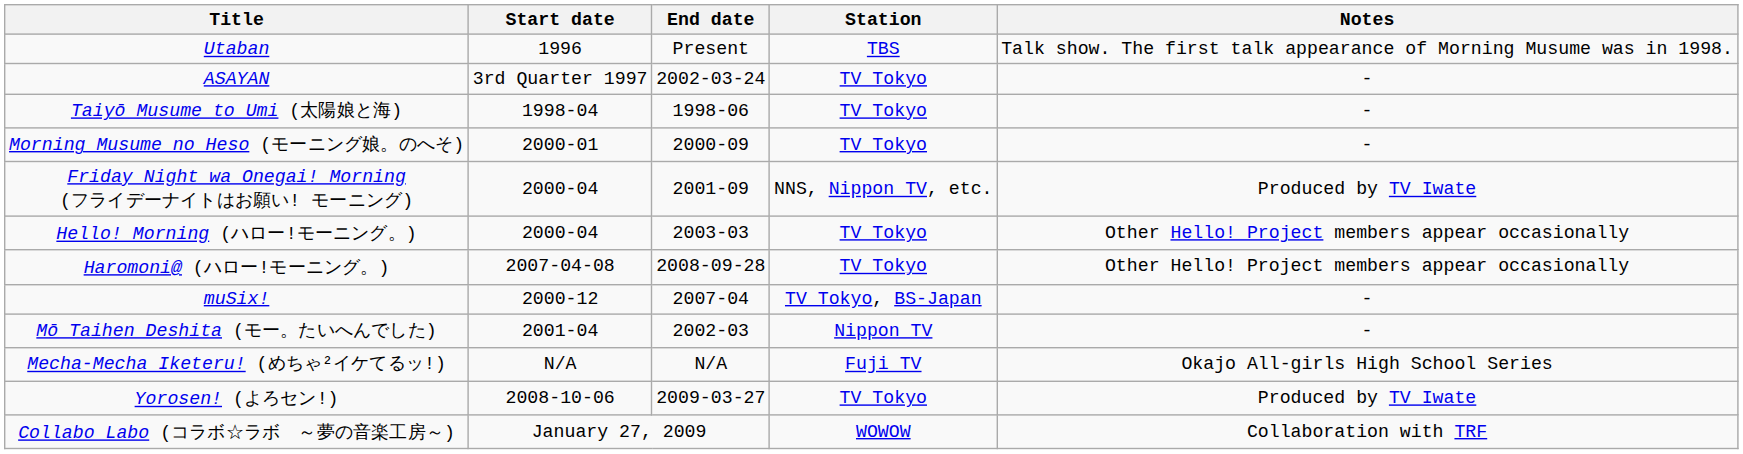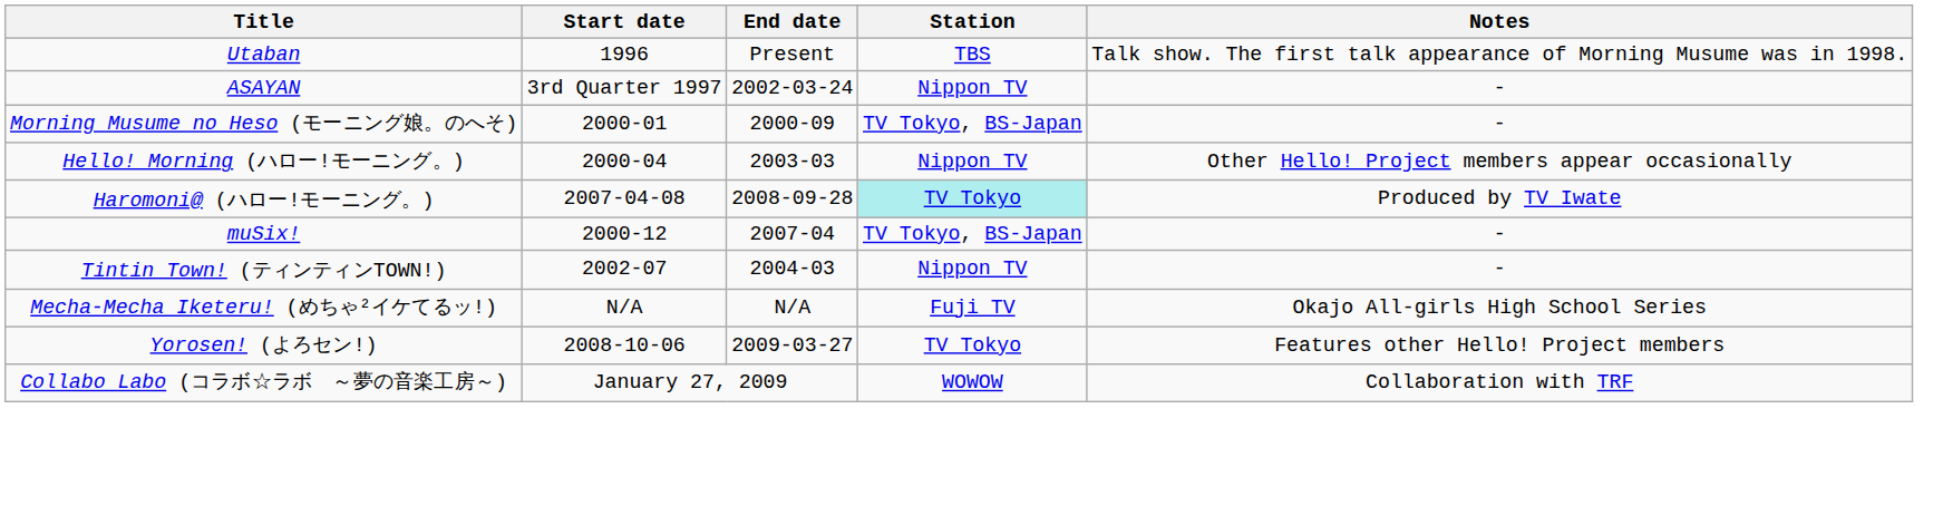ASAYAN | Station: TV Tokyo -> Nippon TV
- row: Taiyō Musume to Umi (太陽娘と海) | 1998-04 | 1998-06 | TV Tokyo | -
Morning Musume no Heso (モーニング娘。のへそ) | Station: TV Tokyo -> TV Tokyo, BS-Japan
- row: Friday Night wa Onegai! Morning (フライデーナイトはお願い! モーニング) | 2000-04 | 2001-09 | NNS, Nippon TV, etc. | Produced by TV Iwate
Hello! Morning (ハロー!モーニング。) | Station: TV Tokyo -> Nippon TV
Haromoni@ (ハロー!モーニング。) | Station: no background -> paleturquoise background
Haromoni@ (ハロー!モーニング。) | Notes: Other Hello! Project members appear occasionally -> Produced by TV Iwate
- row: Mō Taihen Deshita (モー。たいへんでした) | 2001-04 | 2002-03 | Nippon TV | -
+ row: Tintin Town! (ティンティンTOWN!) | 2002-07 | 2004-03 | Nippon TV | -
Yorosen! (よろセン!) | Notes: Produced by TV Iwate -> Features other Hello! Project members
